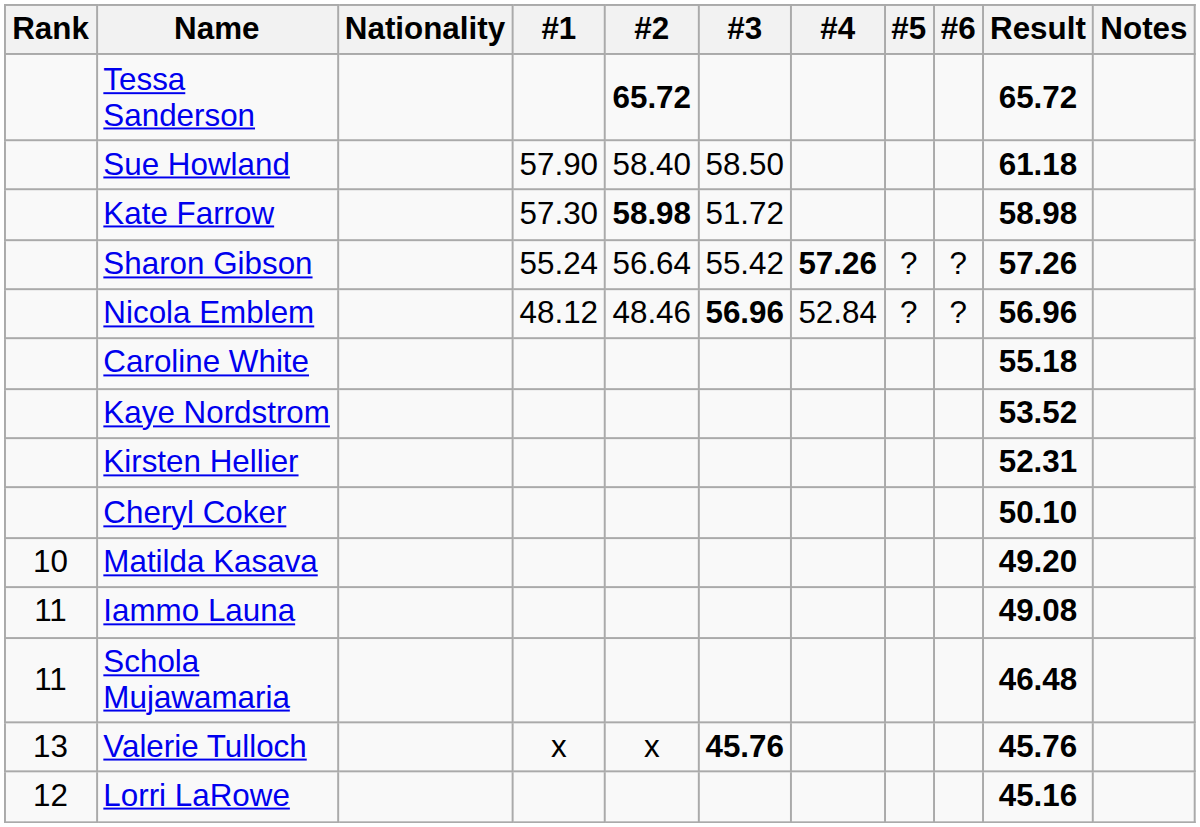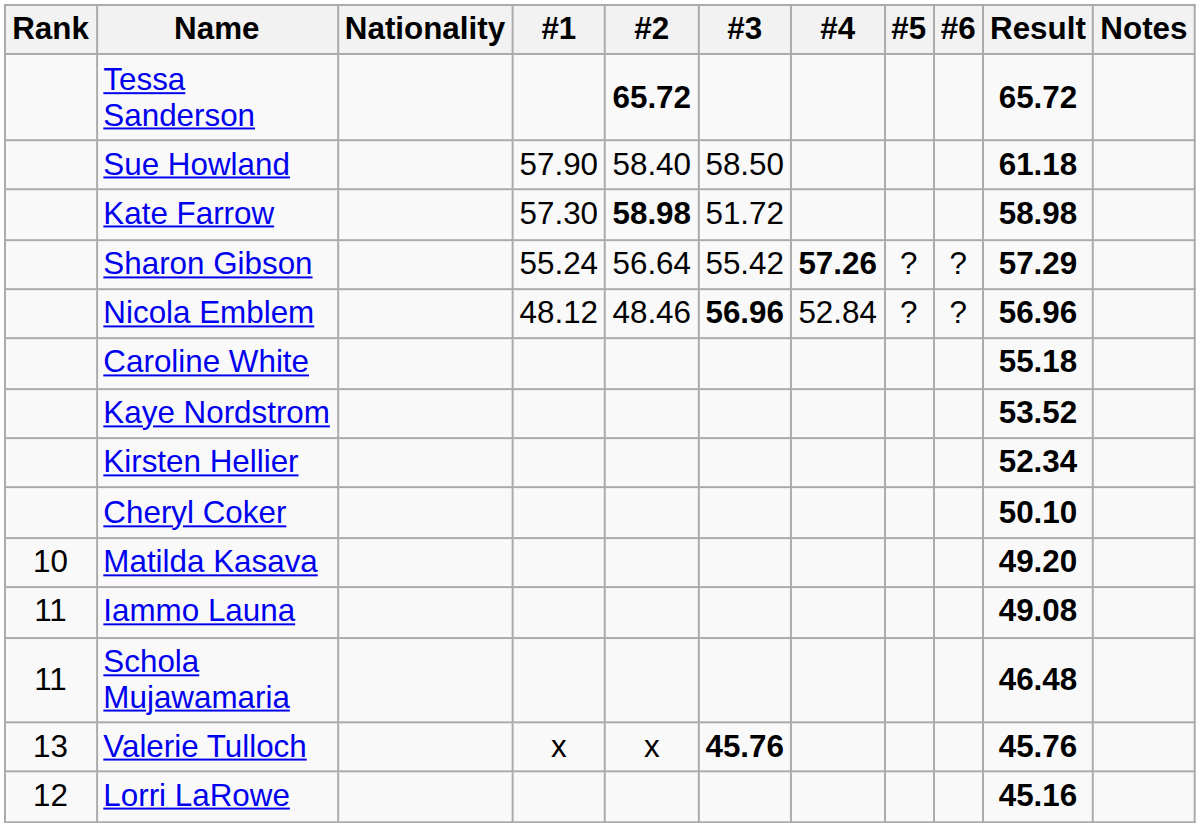Sharon Gibson | Result: 57.26 -> 57.29
Kirsten Hellier | Result: 52.31 -> 52.34
